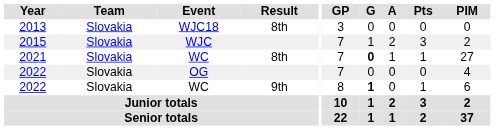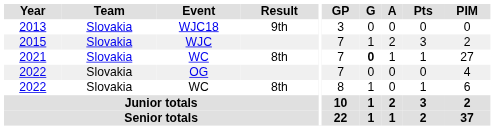2013 | Result: 8th -> 9th
2022 / WC | Result: 9th -> 8th
2022 / WC | G: bold -> normal
